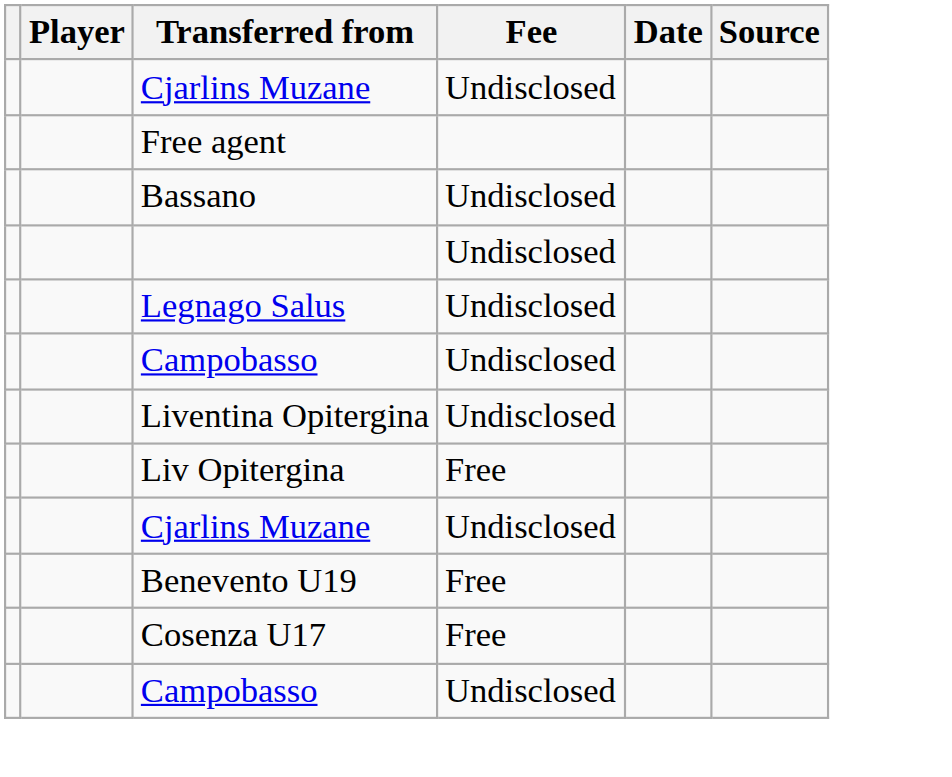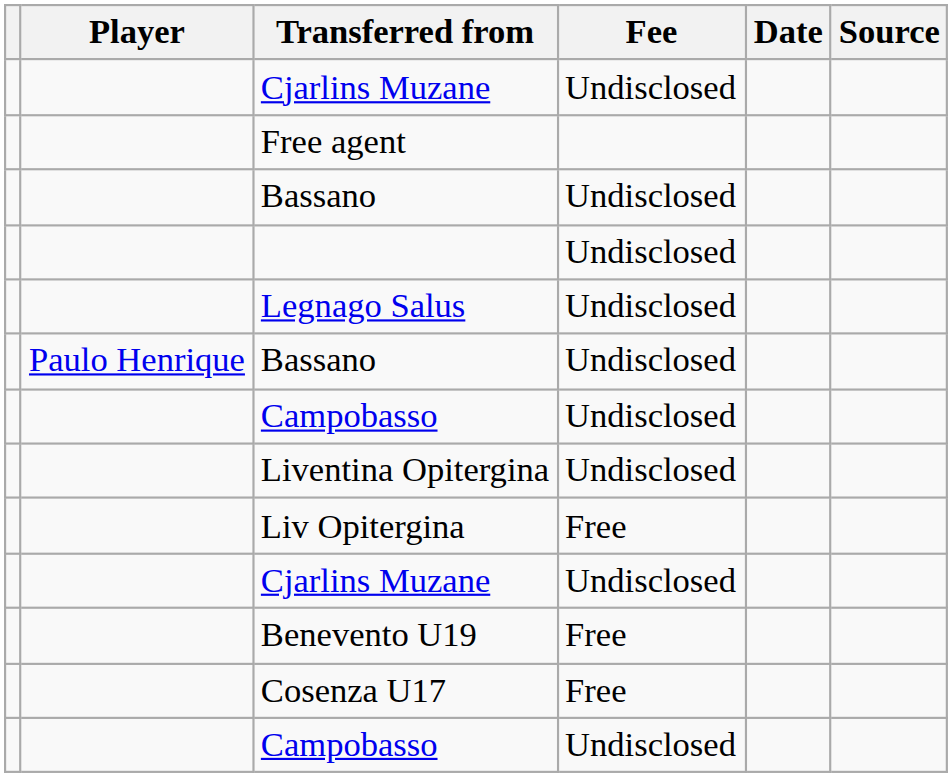+ row: Paulo Henrique | Bassano | Undisclosed
